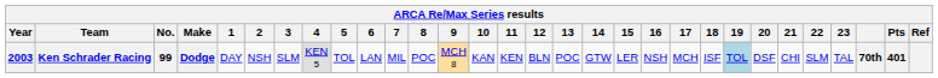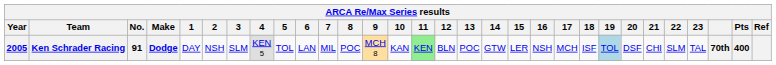Ken Schrader Racing | Year: 2003 -> 2005
Ken Schrader Racing | No.: 99 -> 91
Ken Schrader Racing | 11: no background -> lightgreen background
Ken Schrader Racing | Pts: 401 -> 400
